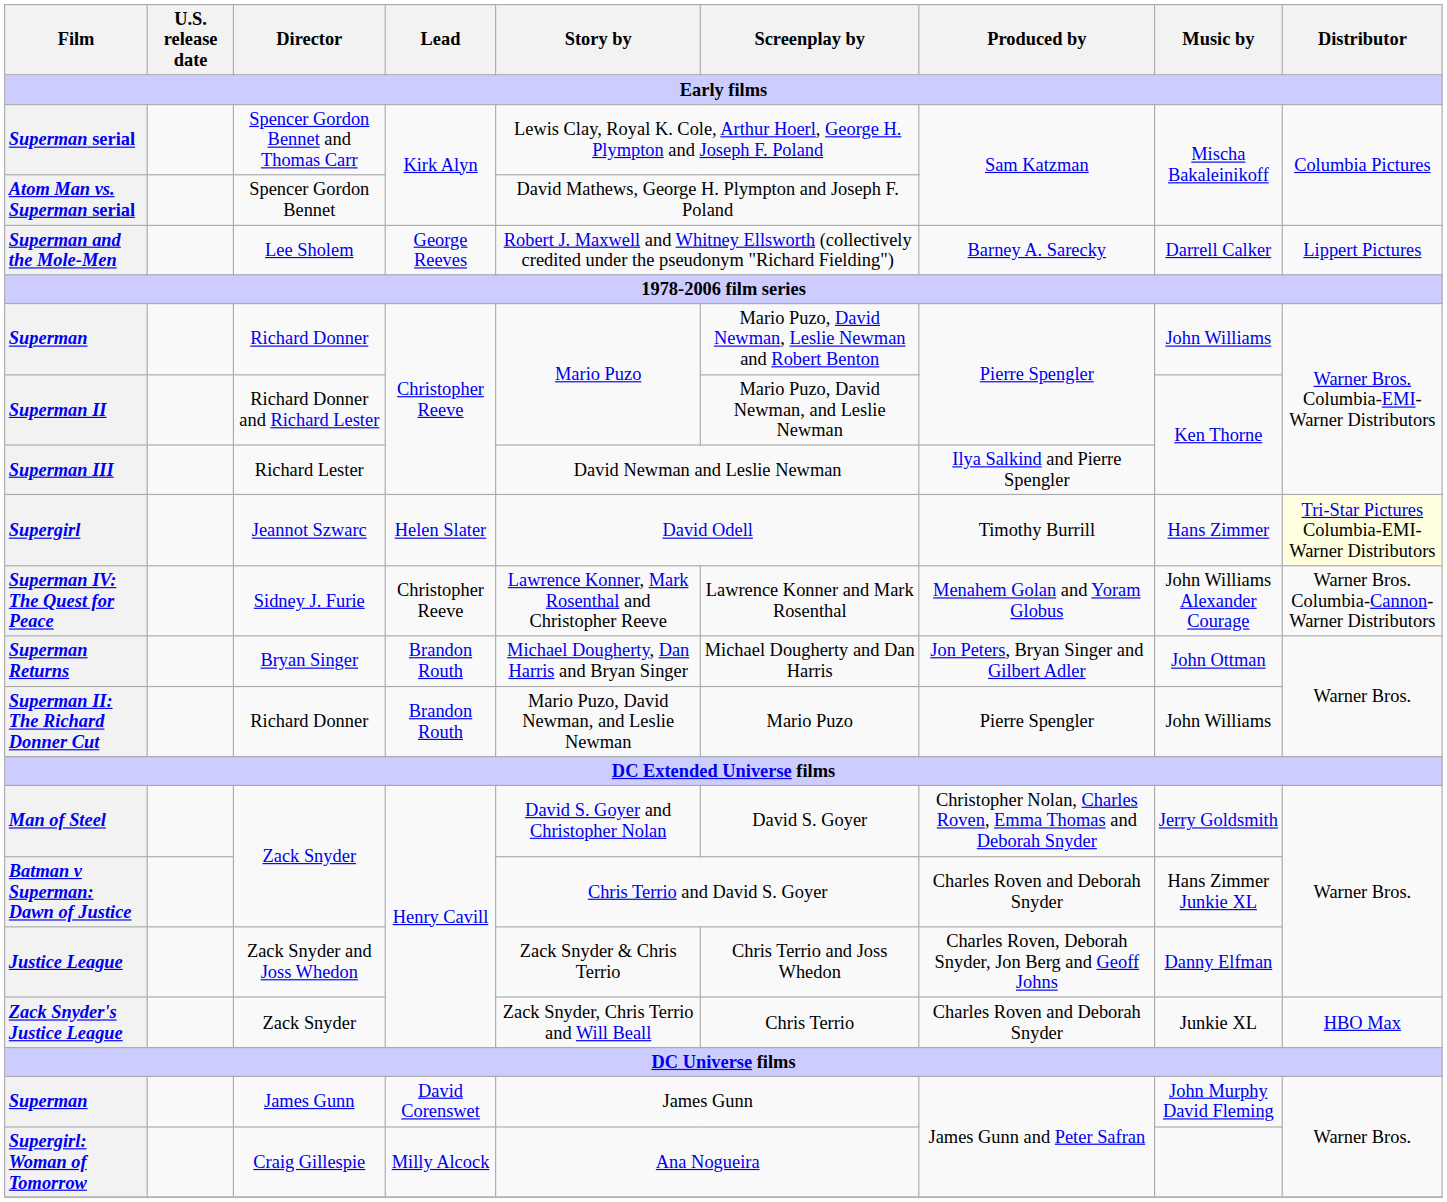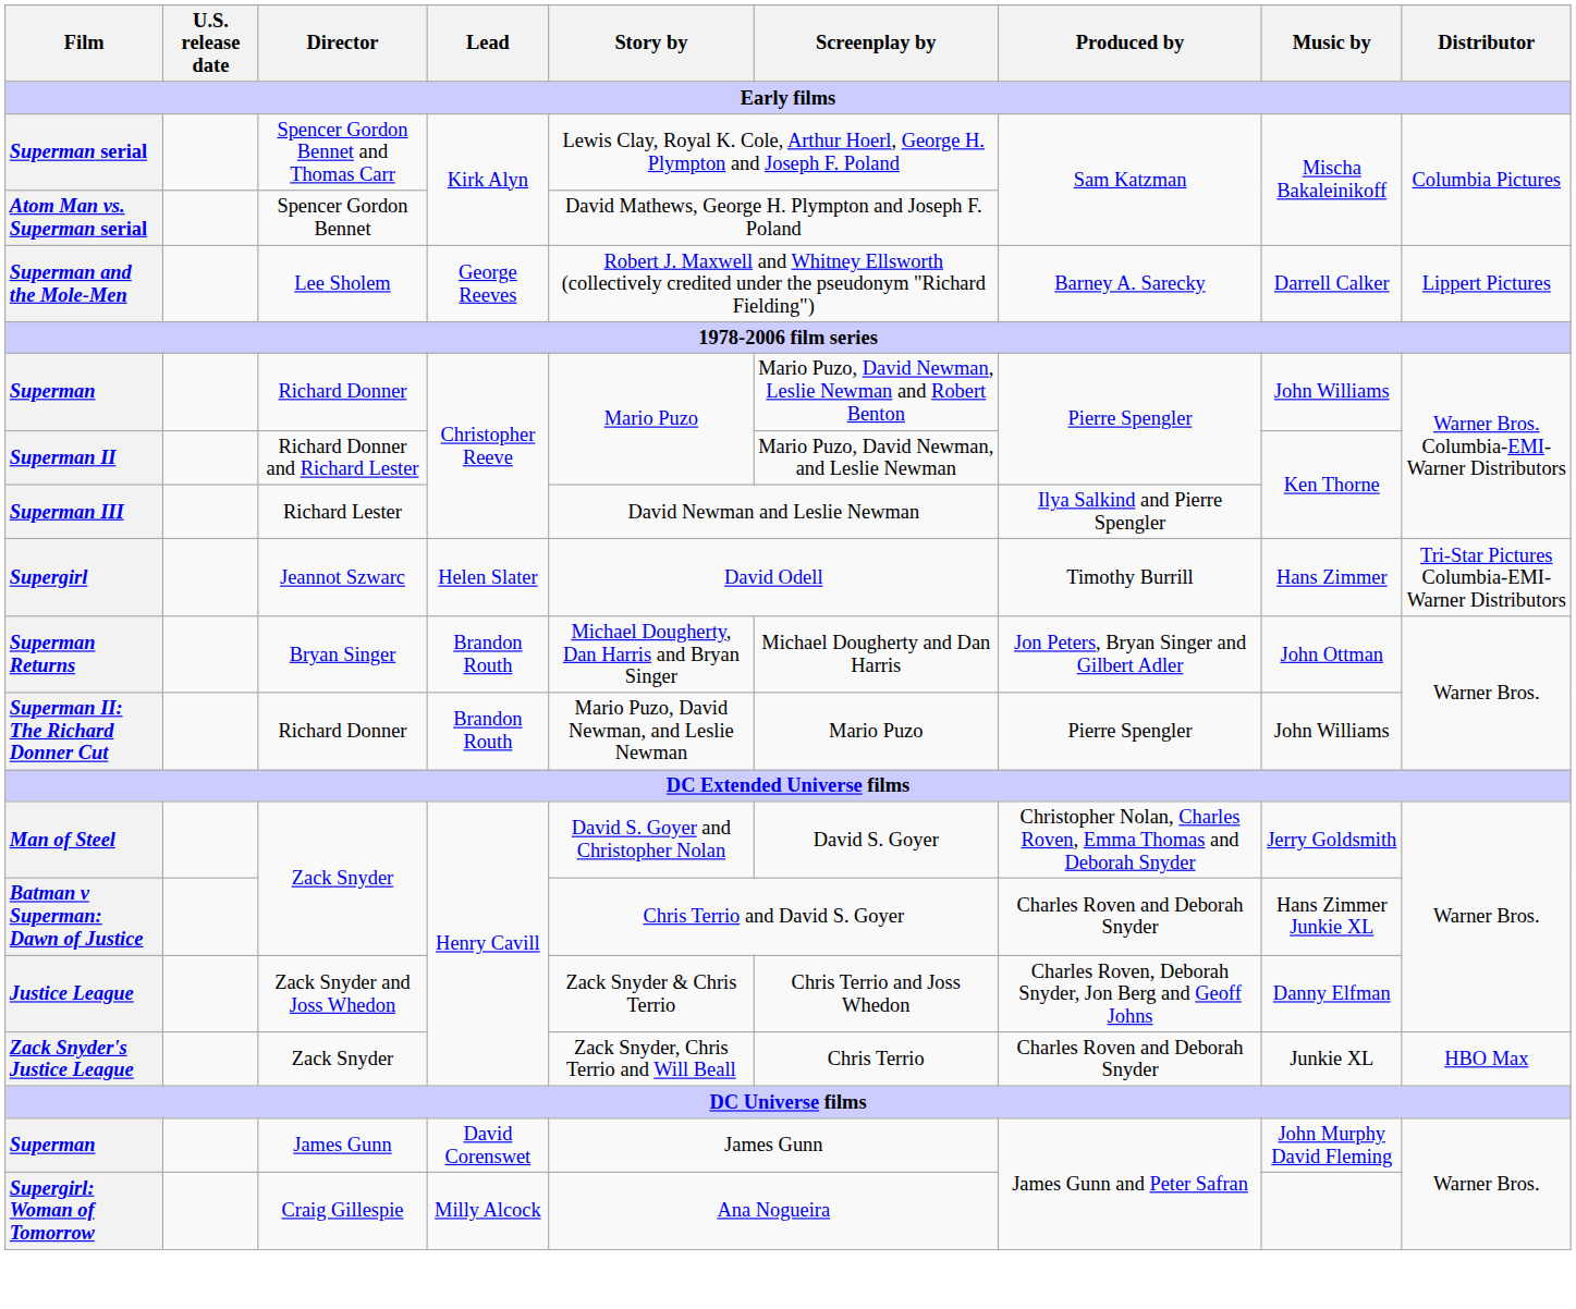Supergirl | Distributor: lightyellow background -> no background
- row: Superman IV: The Quest for Peace | Sidney J. Furie | Christopher Reeve | Lawrence Konner, Mark Rosenthal and Christopher Reeve | Lawrence Konner and Mark Rosenthal | Menahem Golan and Yoram Globus | John Williams Alexander Courage | Warner Bros. Columbia-Cannon-Warner Distributors
